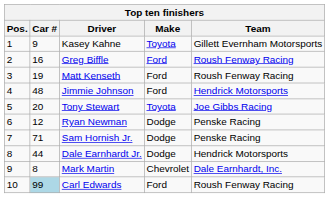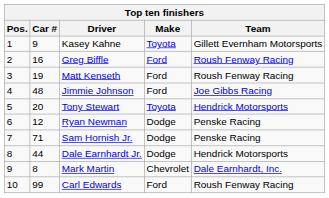Jimmie Johnson | Team: Hendrick Motorsports -> Joe Gibbs Racing
Tony Stewart | Team: Joe Gibbs Racing -> Hendrick Motorsports
Carl Edwards | Car #: lightblue background -> no background
